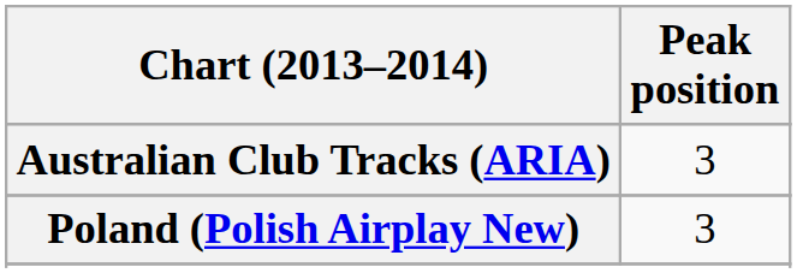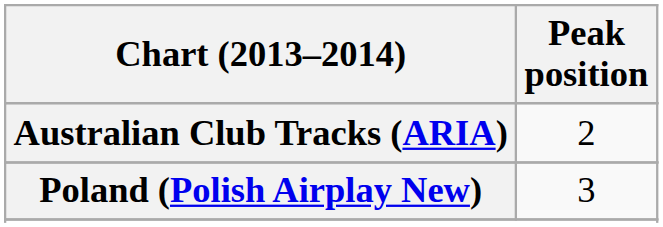Australian Club Tracks (ARIA) | Peak position: 3 -> 2
